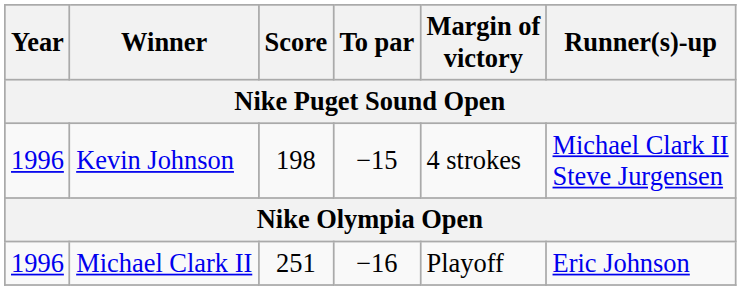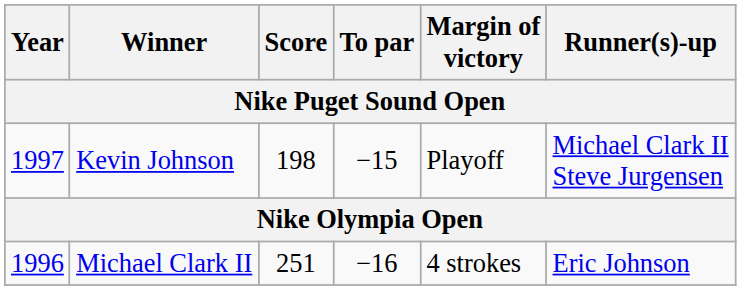Kevin Johnson | Year: 1996 -> 1997
Kevin Johnson | Margin of victory: 4 strokes -> Playoff
Michael Clark II | Margin of victory: Playoff -> 4 strokes
